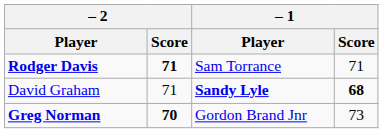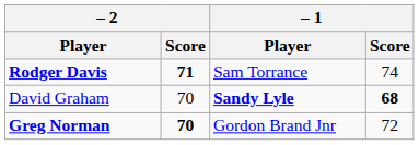Rodger Davis | – 1 / Score: 71 -> 74
David Graham | – 2 / Score: 71 -> 70
Greg Norman | – 1 / Score: 73 -> 72
